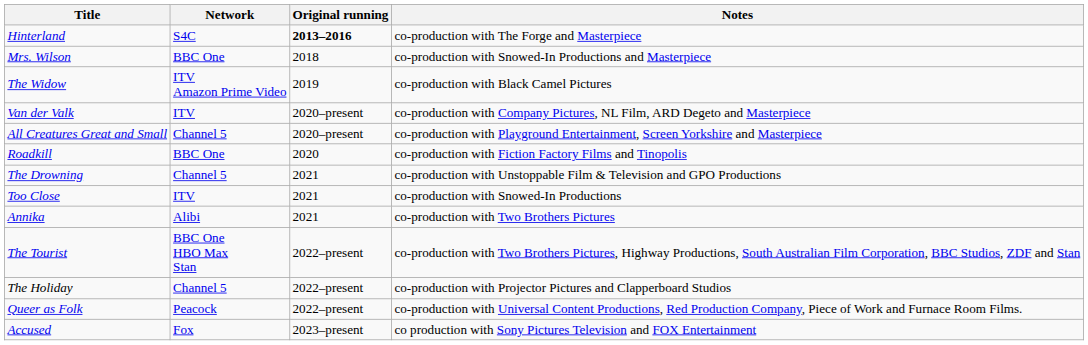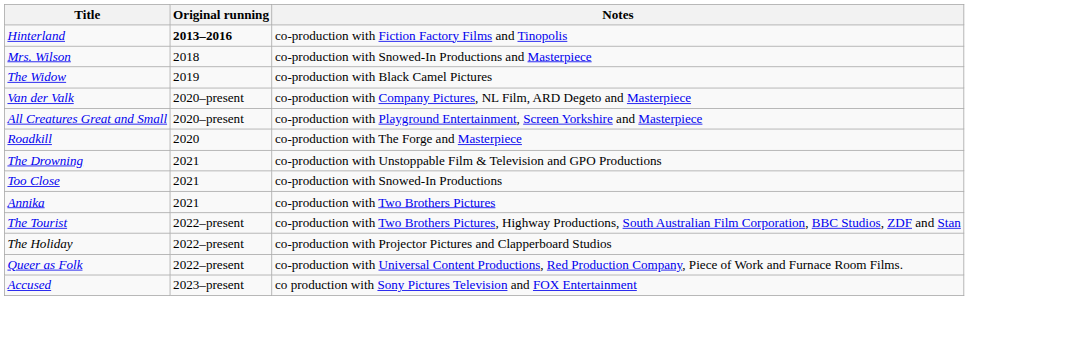- column: Network | S4C | BBC One | ITV Amazon Prime Video | ITV | Channel 5 | BBC One | Channel 5 | ITV | Alibi | BBC One HBO Max Stan | Channel 5 | Peacock | Fox
Hinterland | Notes: co-production with The Forge and Masterpiece -> co-production with Fiction Factory Films and Tinopolis
Roadkill | Notes: co-production with Fiction Factory Films and Tinopolis -> co-production with The Forge and Masterpiece
